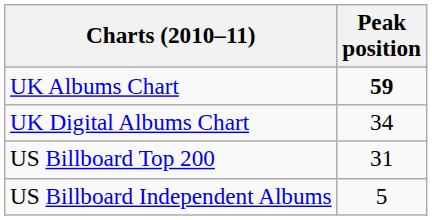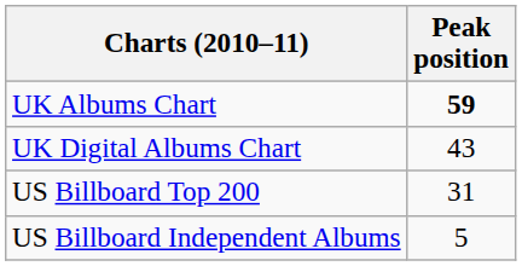UK Digital Albums Chart | Peak position: 34 -> 43
